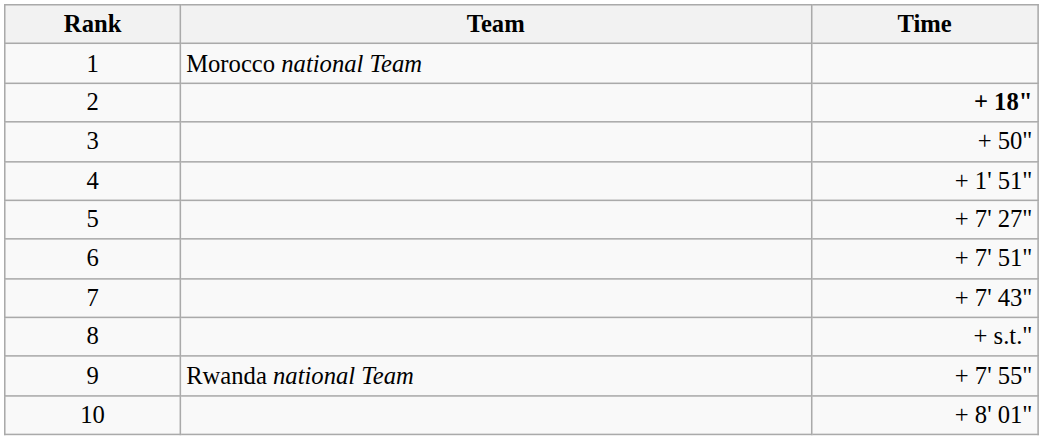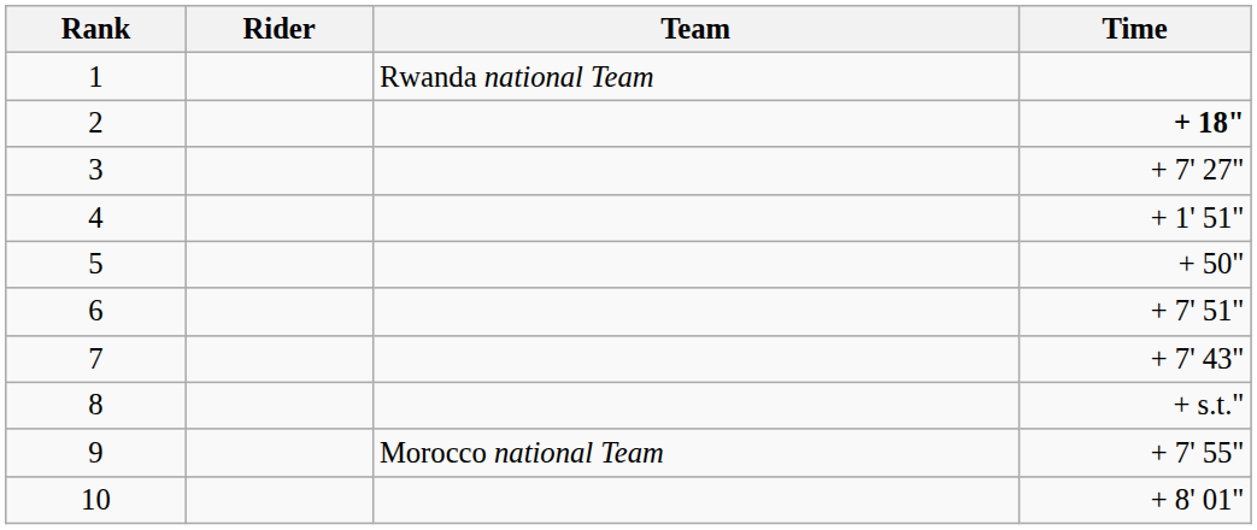+ column: Rider
1 | Team: Morocco national Team -> Rwanda national Team
3 | Time: + 50" -> + 7' 27"
5 | Time: + 7' 27" -> + 50"
9 | Team: Rwanda national Team -> Morocco national Team
